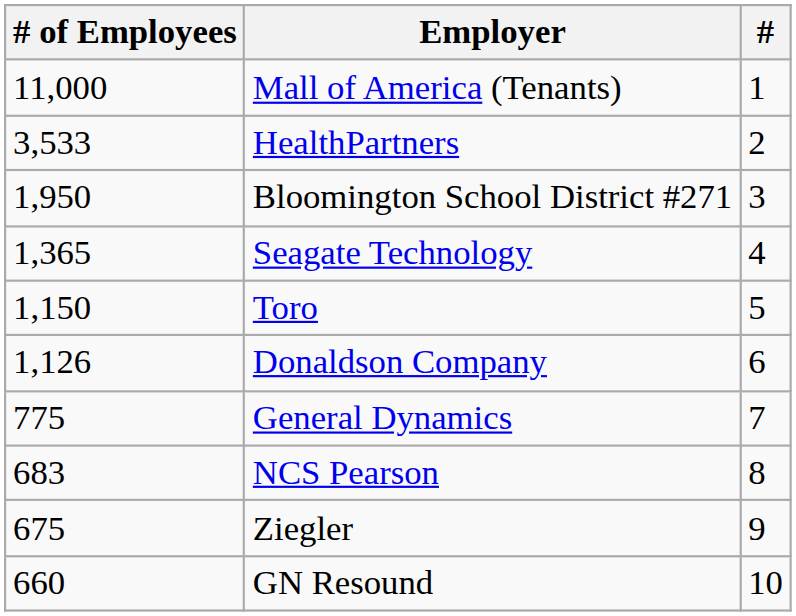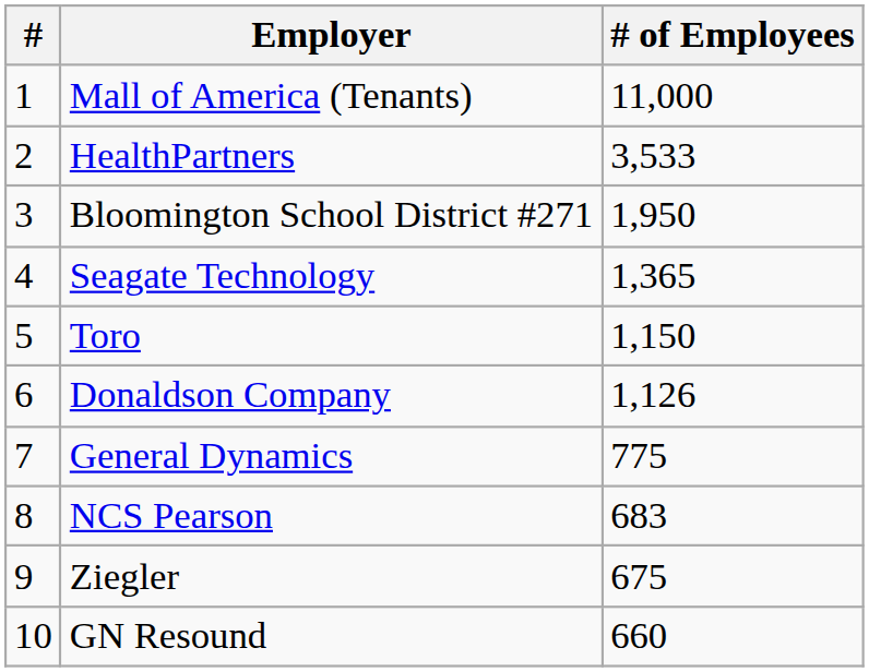columns swapped: # <-> # of Employees
